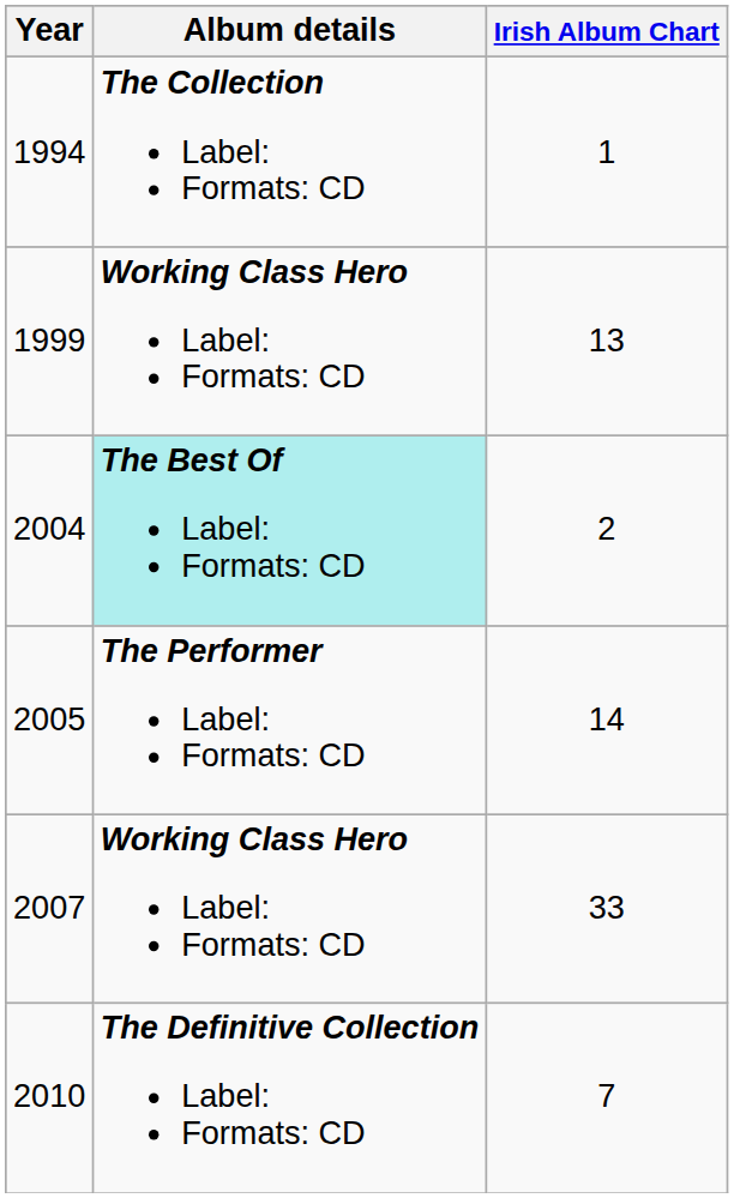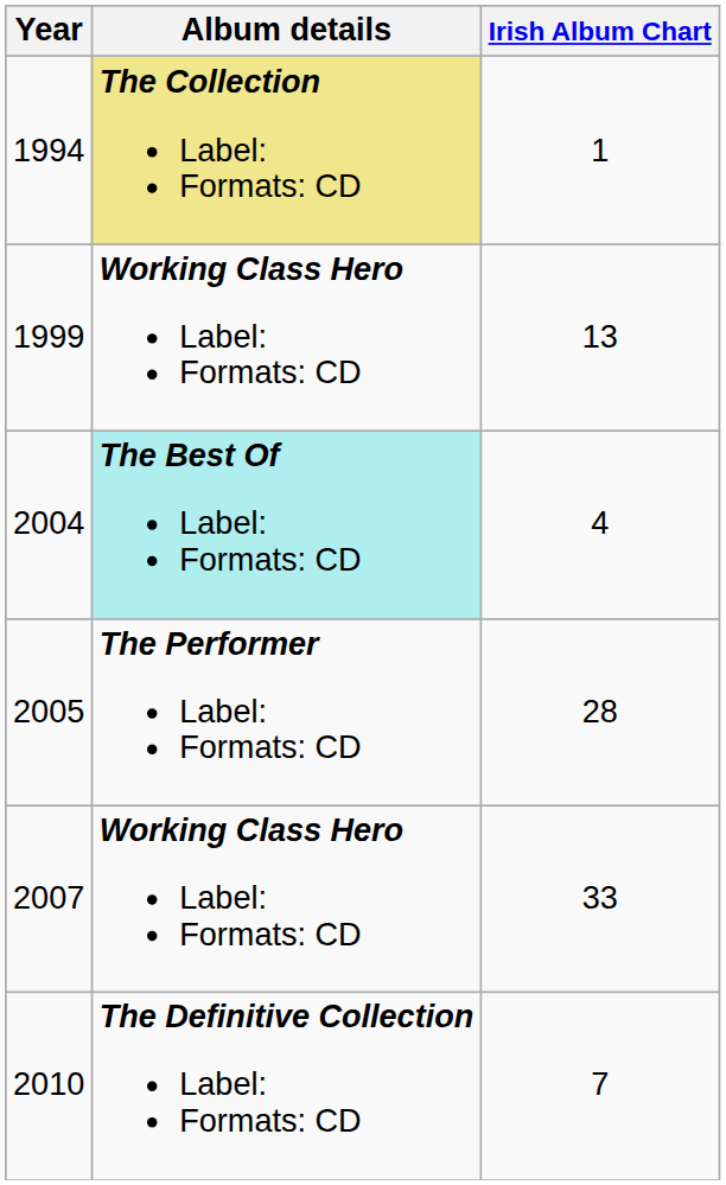1994 | Album details: no background -> khaki background
2004 | column 3: 2 -> 4
2005 | column 3: 14 -> 28
